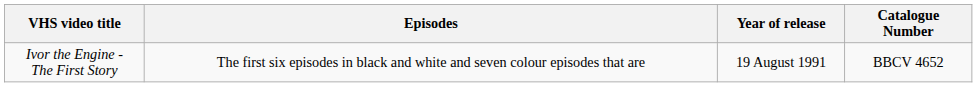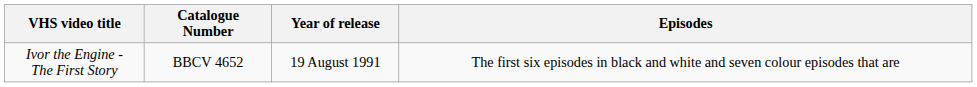columns swapped: Catalogue Number <-> Episodes
